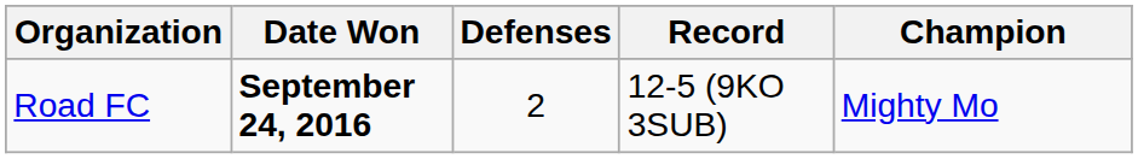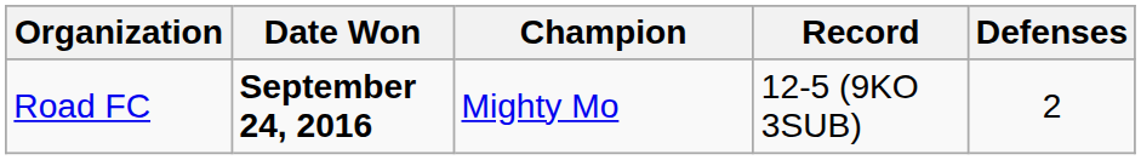columns swapped: Champion <-> Defenses
